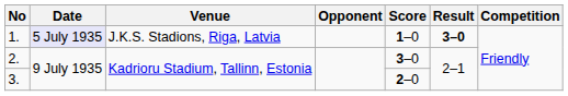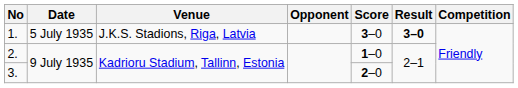1. | Date: lavender background -> no background
1. | Score: 1–0 -> 3–0
2. | Score: 3–0 -> 1–0
